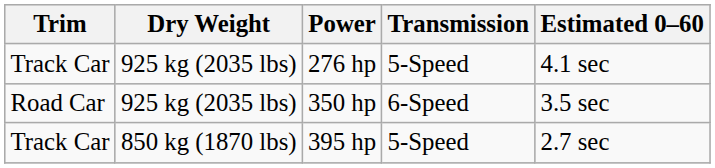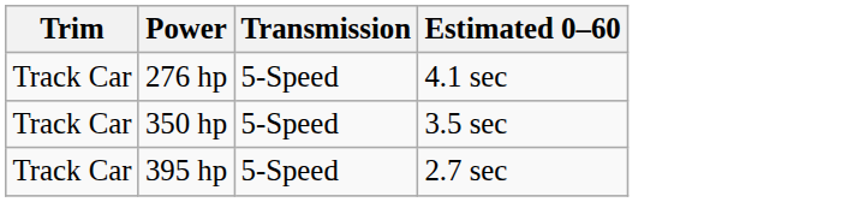- column: Dry Weight | 925 kg (2035 lbs) | 925 kg (2035 lbs) | 850 kg (1870 lbs)
350 hp | Trim: Road Car -> Track Car
350 hp | Transmission: 6-Speed -> 5-Speed
